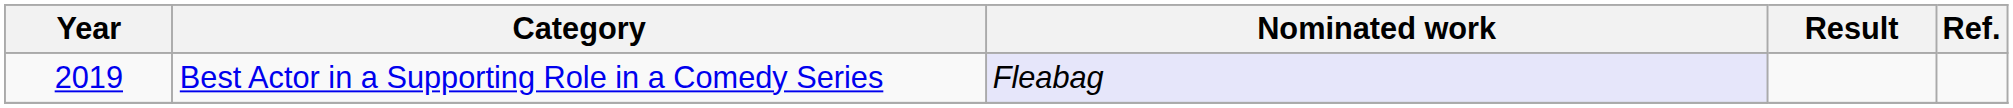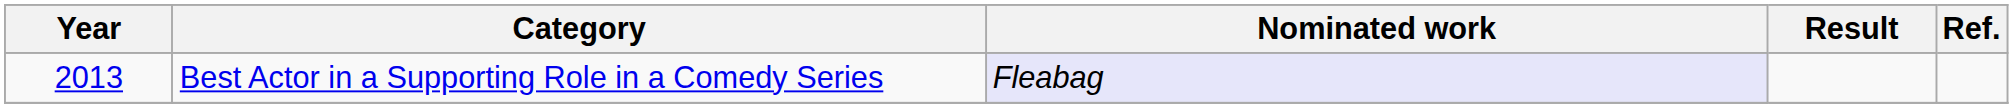Best Actor in a Supporting Role in a Comedy Series | Year: 2019 -> 2013
